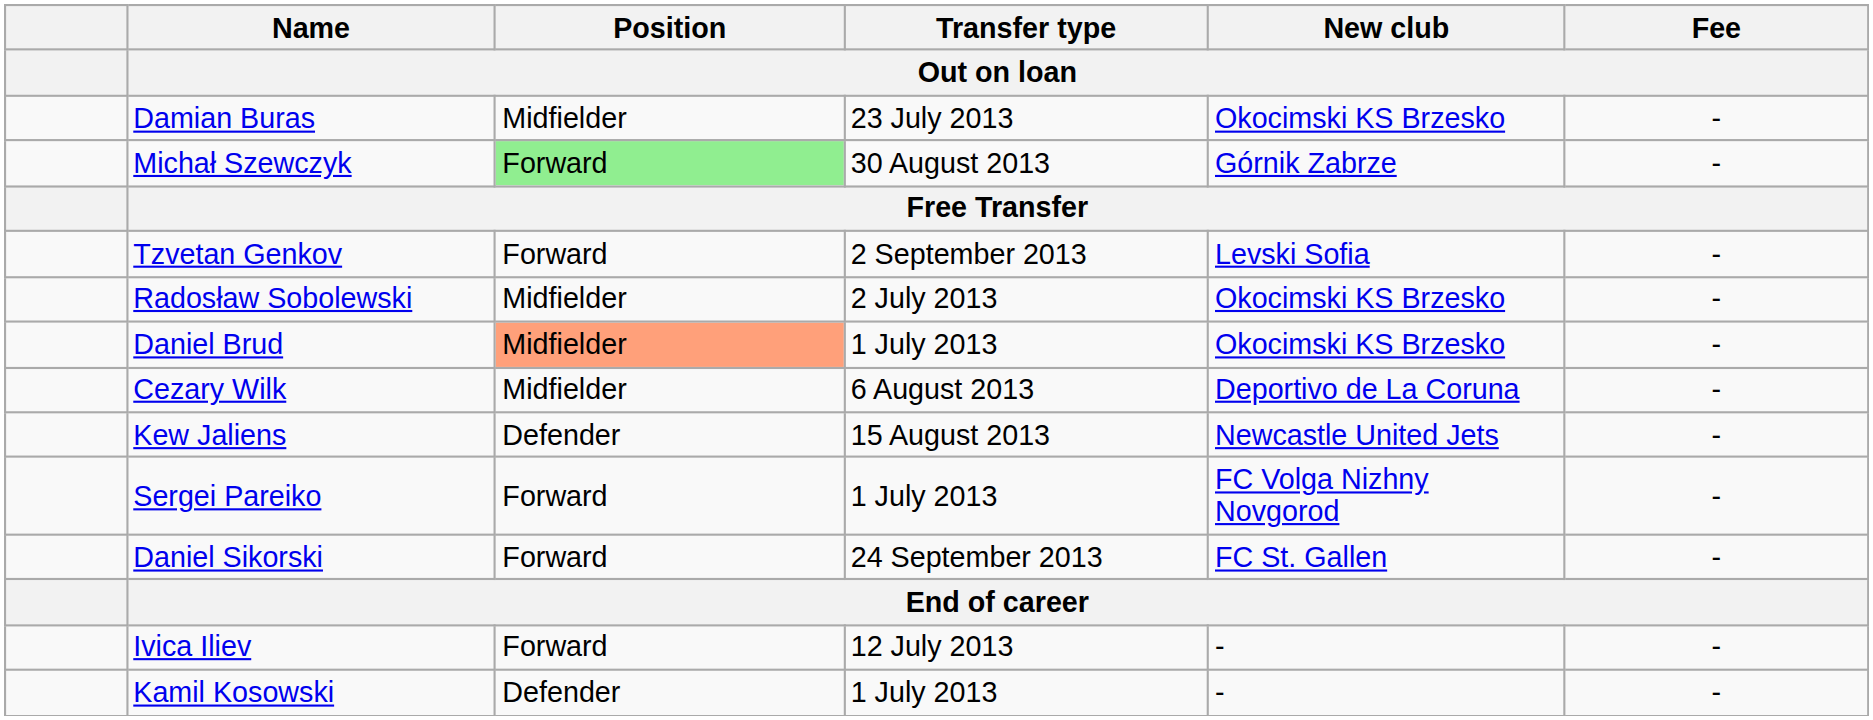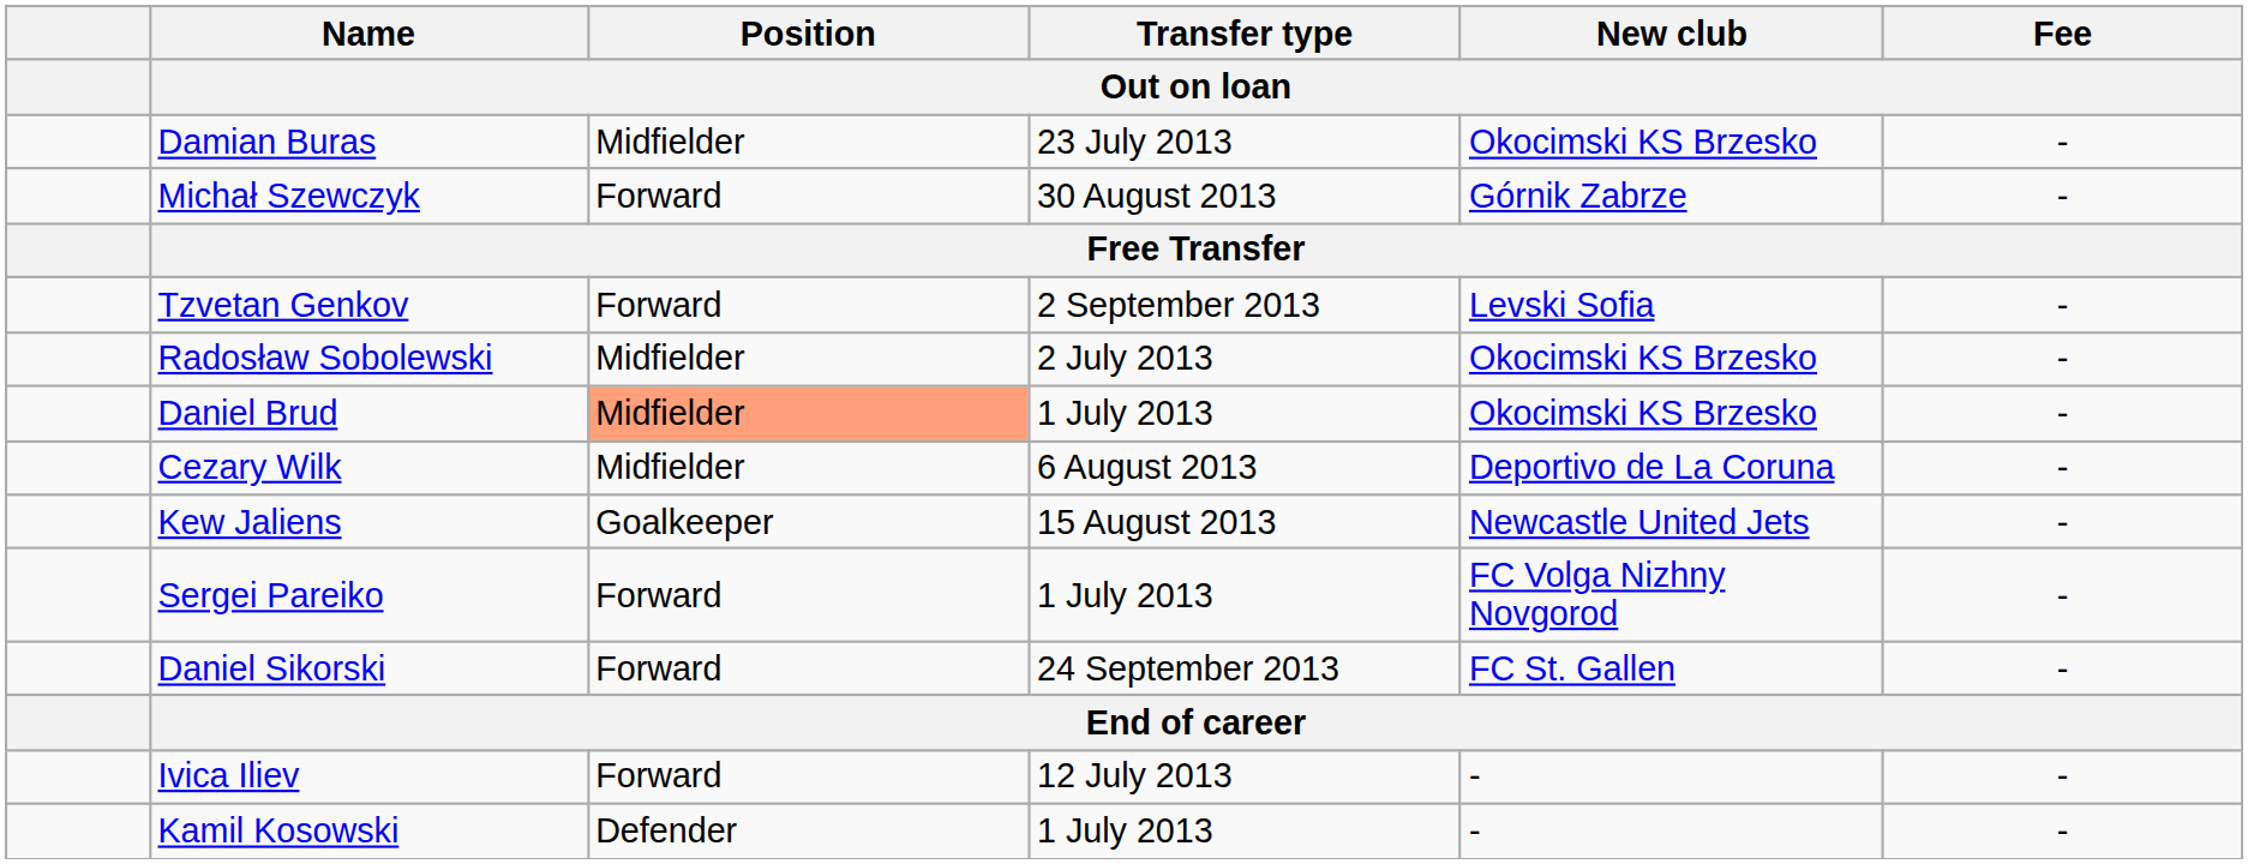Michał Szewczyk | Position / Out on loan: lightgreen background -> no background
Kew Jaliens | Position / Out on loan: Defender -> Goalkeeper
